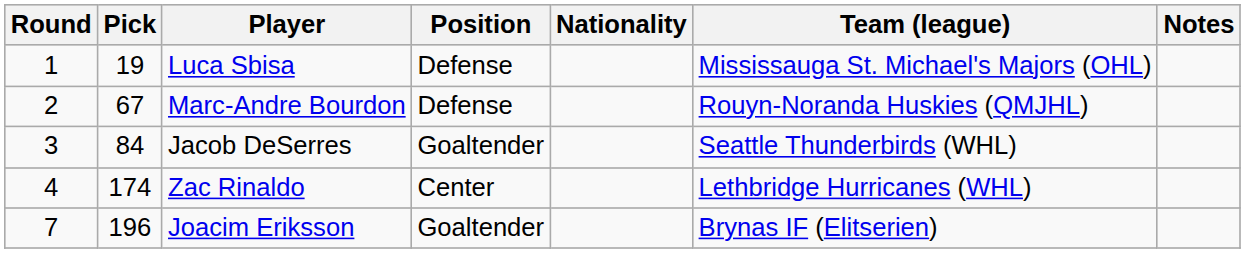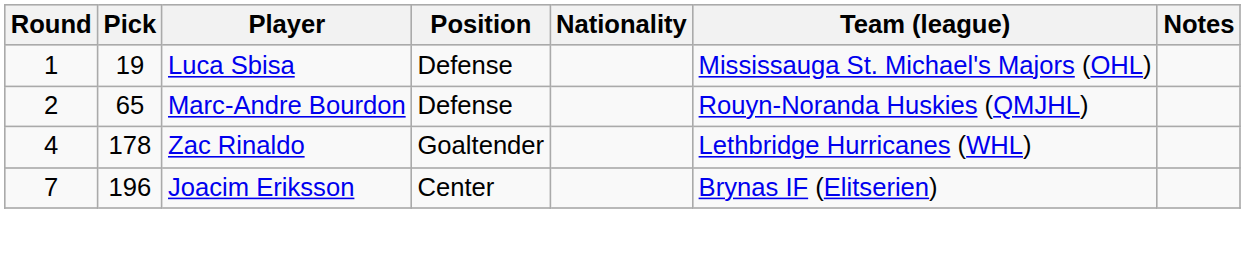Marc-Andre Bourdon | Pick: 67 -> 65
- row: 3 | 84 | Jacob DeSerres | Goaltender | Seattle Thunderbirds (WHL)
Zac Rinaldo | Pick: 174 -> 178
Zac Rinaldo | Position: Center -> Goaltender
Joacim Eriksson | Position: Goaltender -> Center
